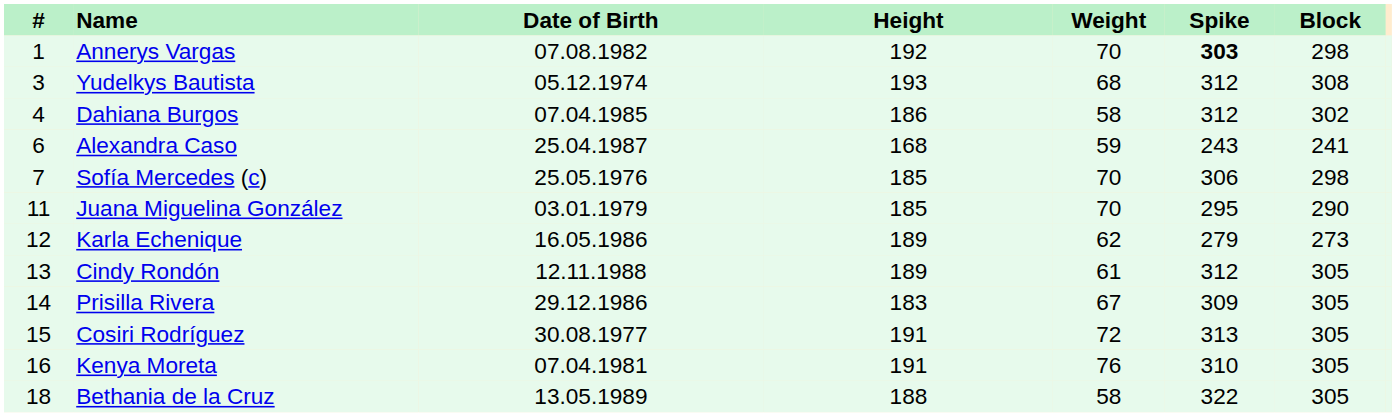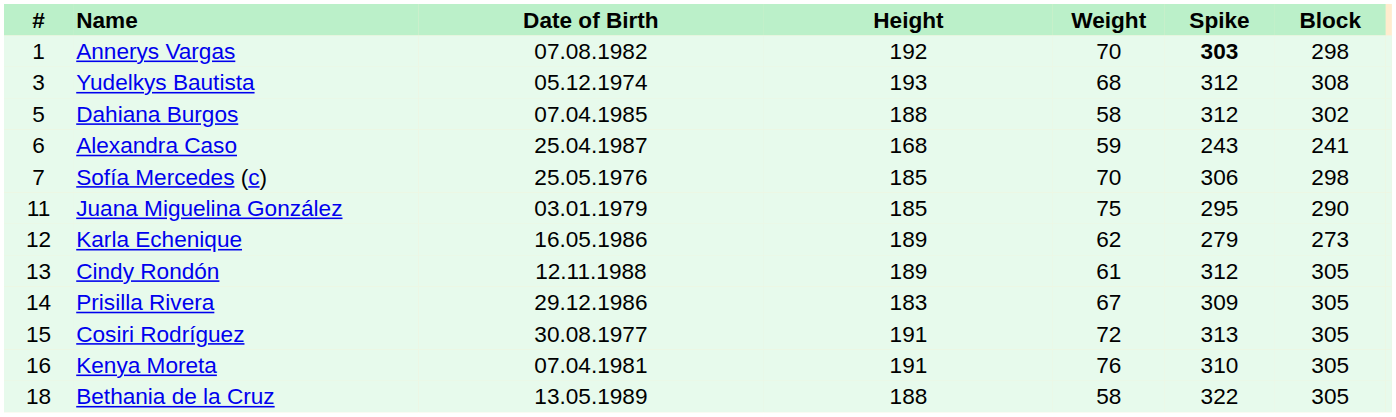Dahiana Burgos | #: 4 -> 5
Dahiana Burgos | Height: 186 -> 188
Juana Miguelina González | Weight: 70 -> 75
